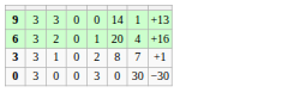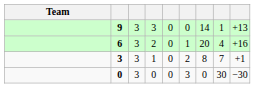+ column: Team
